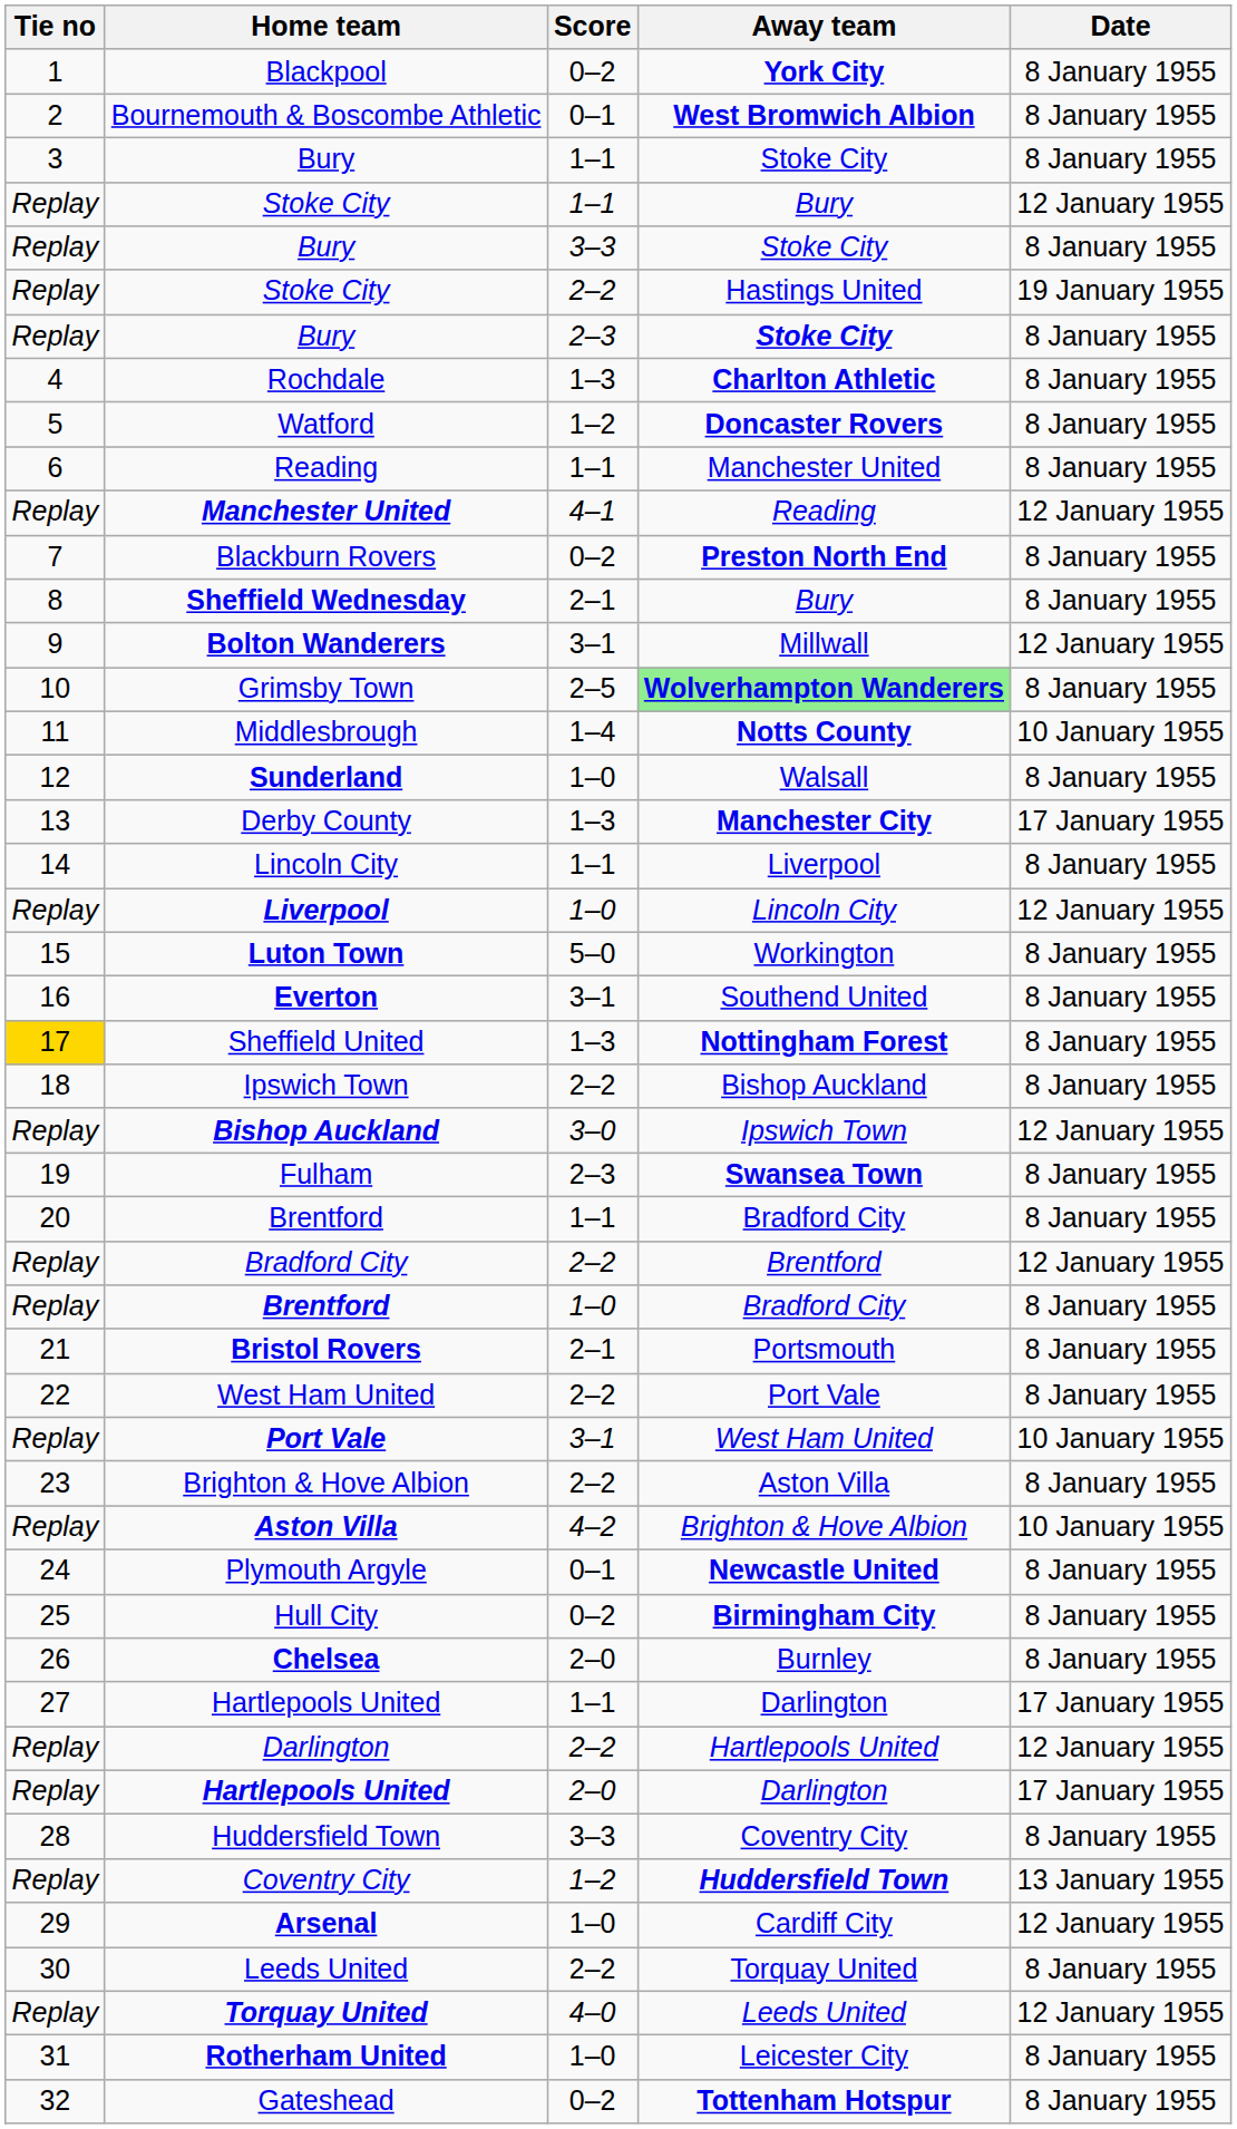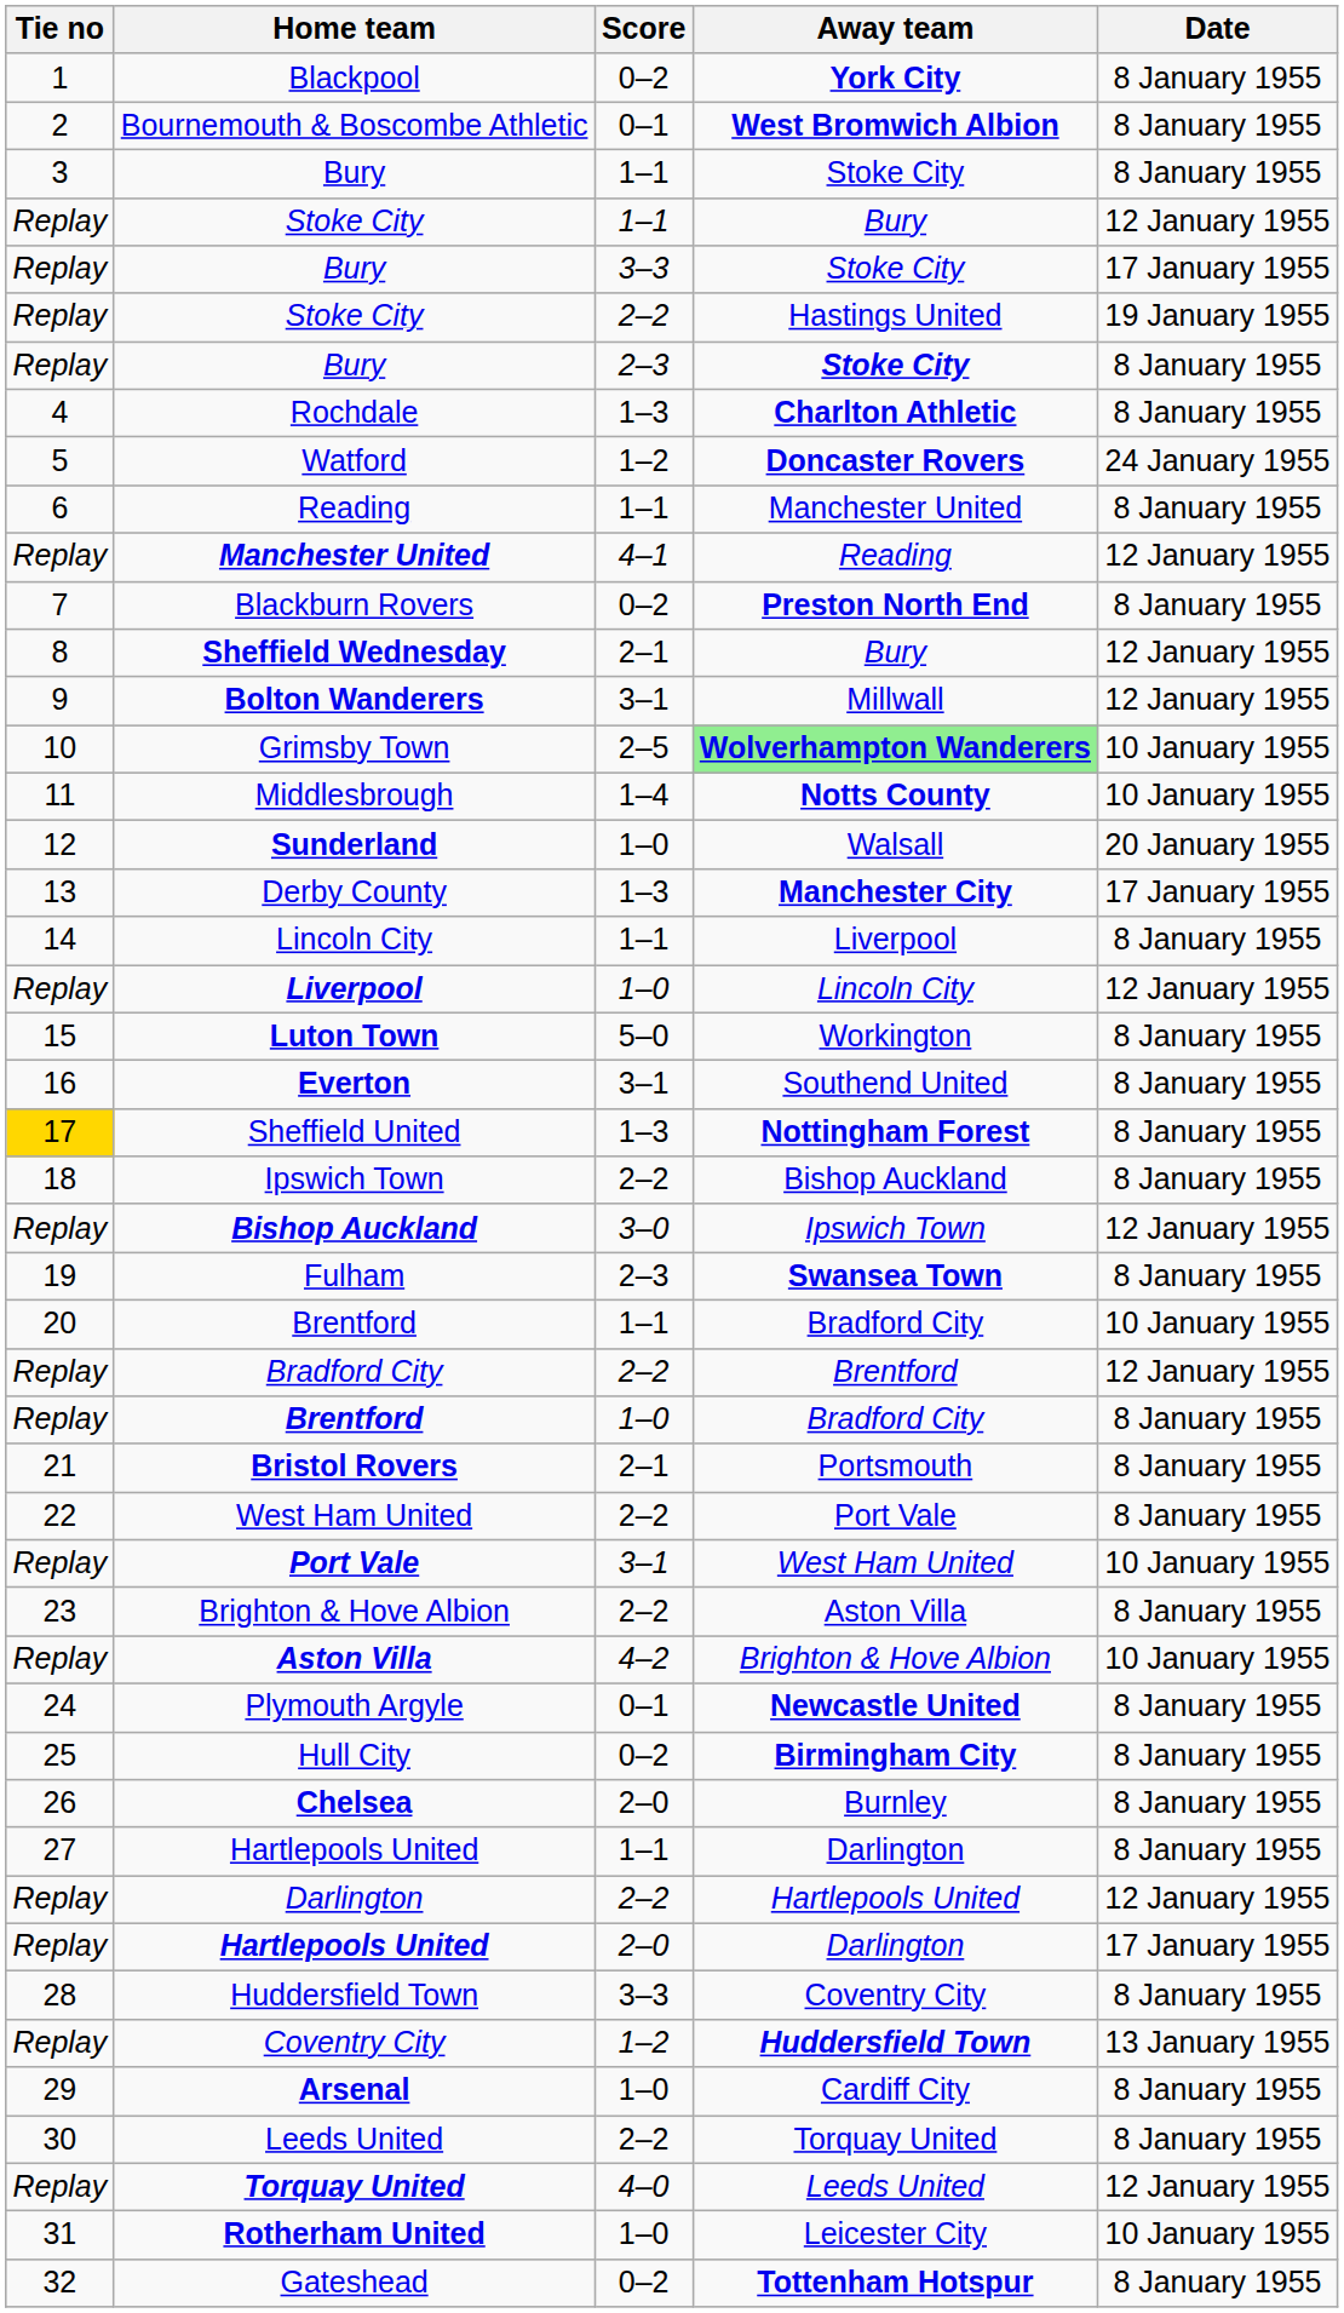Bury / 3–3 | Date: 8 January 1955 -> 17 January 1955
Watford | Date: 8 January 1955 -> 24 January 1955
Sheffield Wednesday | Date: 8 January 1955 -> 12 January 1955
Grimsby Town | Date: 8 January 1955 -> 10 January 1955
Sunderland | Date: 8 January 1955 -> 20 January 1955
Brentford / 1–1 | Date: 8 January 1955 -> 10 January 1955
Hartlepools United / 1–1 | Date: 17 January 1955 -> 8 January 1955
Arsenal | Date: 12 January 1955 -> 8 January 1955
Rotherham United | Date: 8 January 1955 -> 10 January 1955
